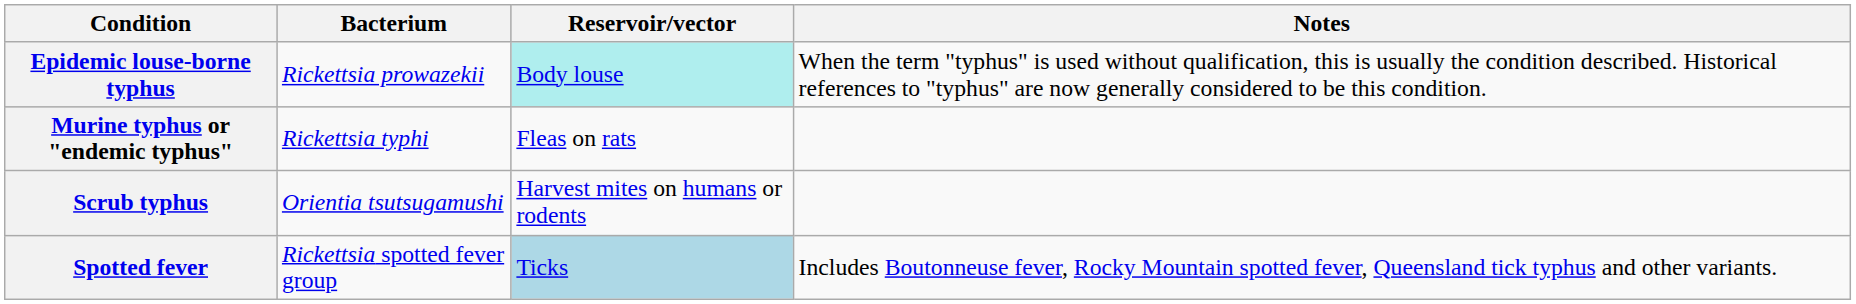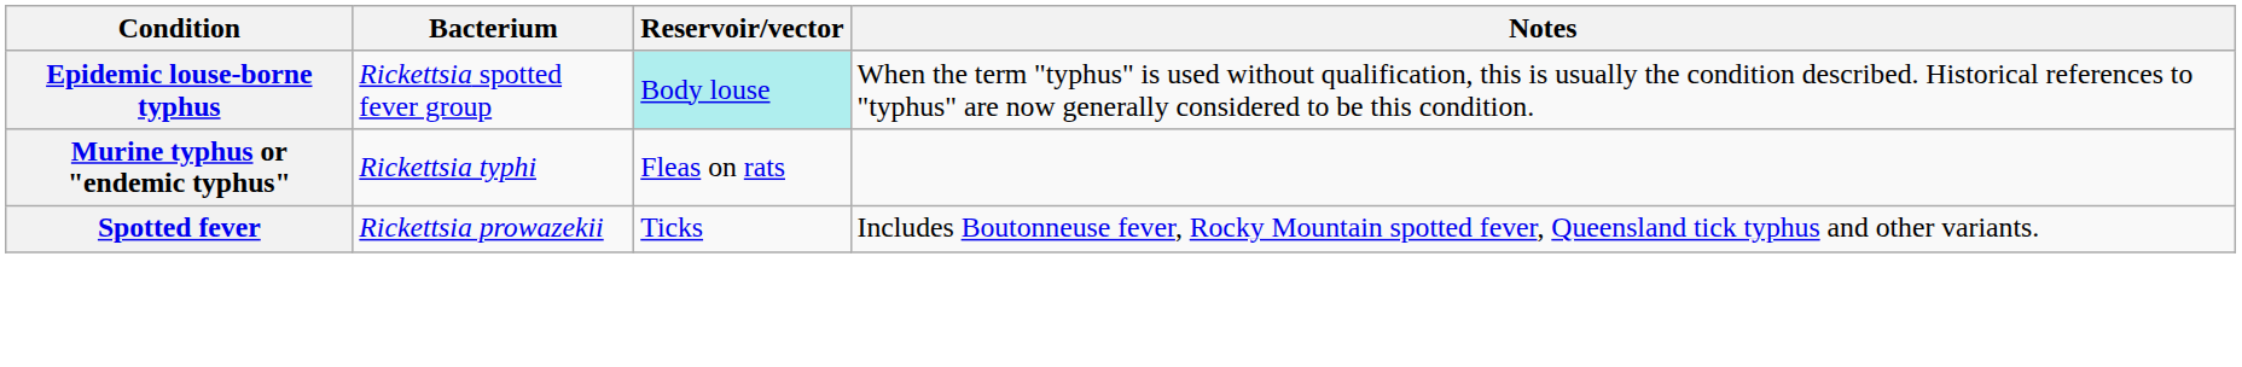Epidemic louse-borne typhus | Bacterium: Rickettsia prowazekii -> Rickettsia spotted fever group
- row: Scrub typhus | Orientia tsutsugamushi | Harvest mites on humans or rodents
Spotted fever | Bacterium: Rickettsia spotted fever group -> Rickettsia prowazekii
Spotted fever | Reservoir/vector: lightblue background -> no background
